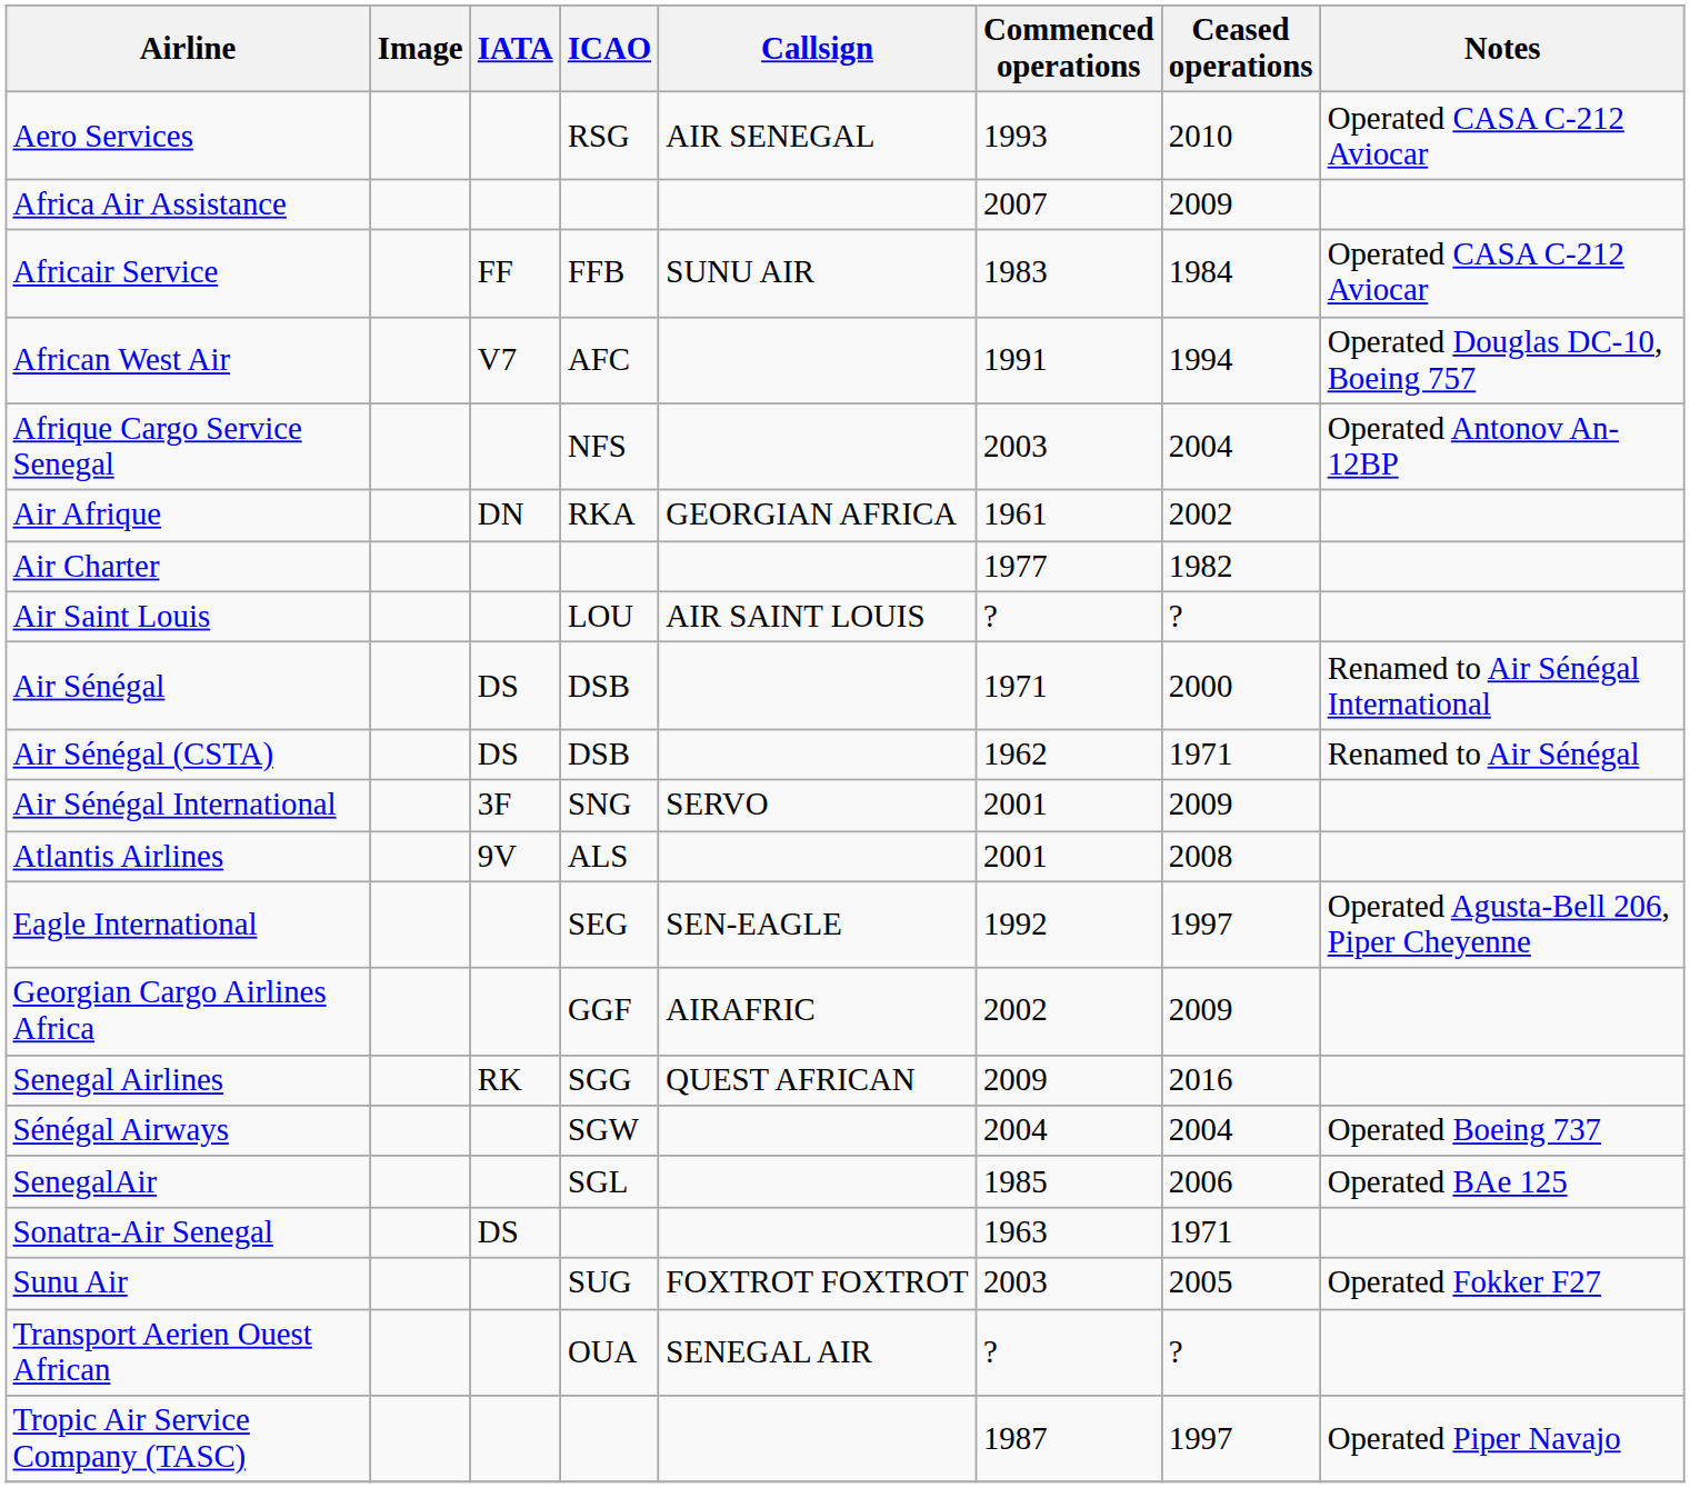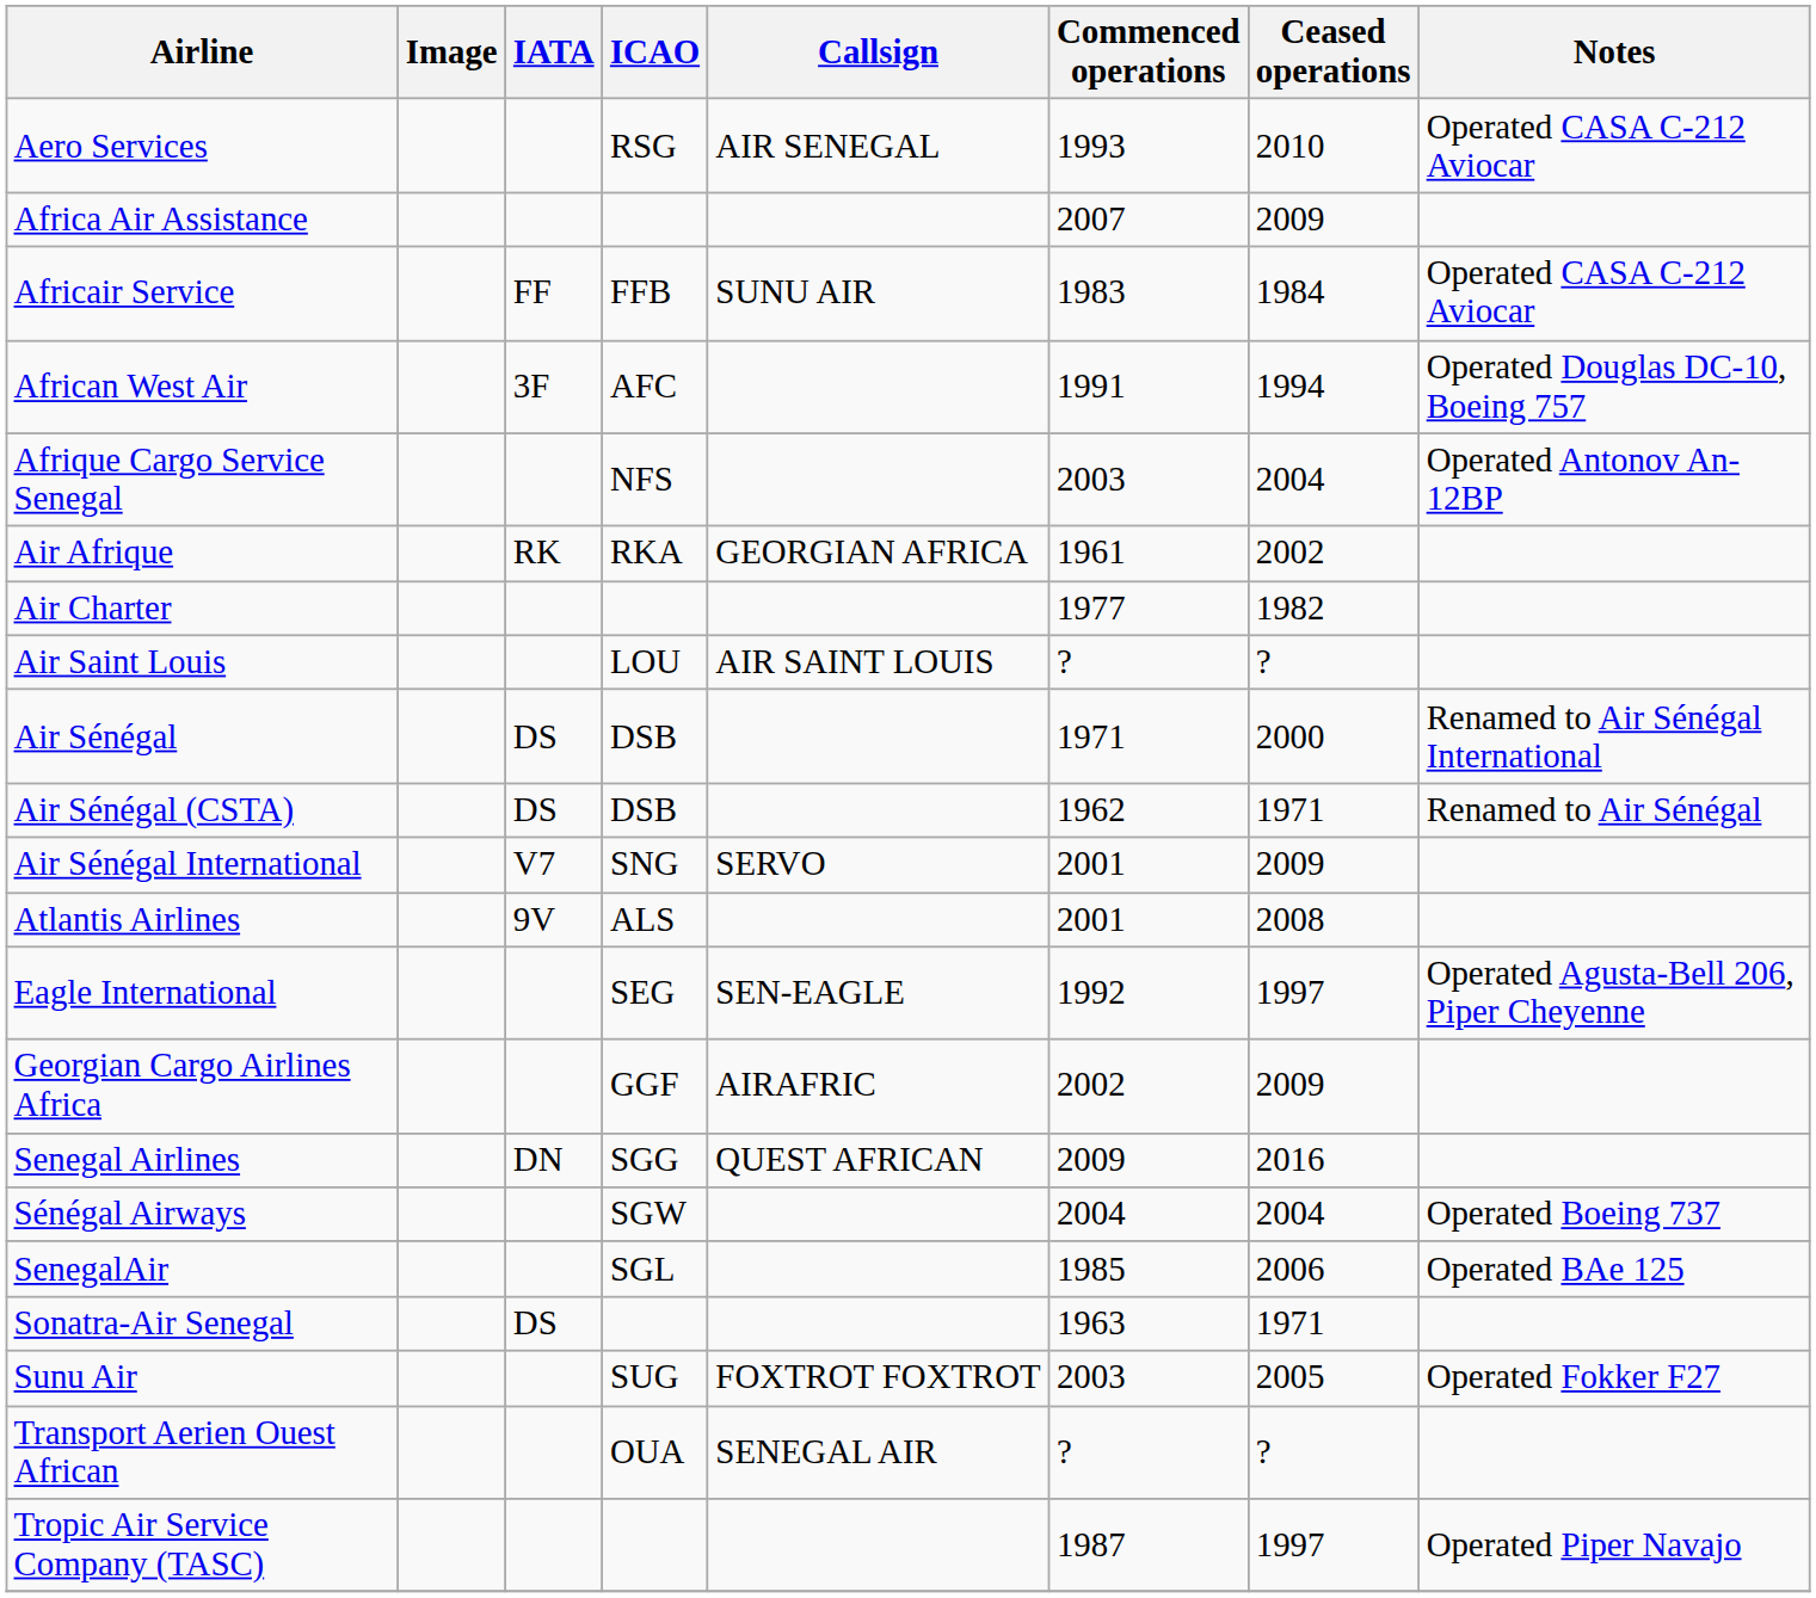African West Air | IATA: V7 -> 3F
Air Afrique | IATA: DN -> RK
Air Sénégal International | IATA: 3F -> V7
Senegal Airlines | IATA: RK -> DN
